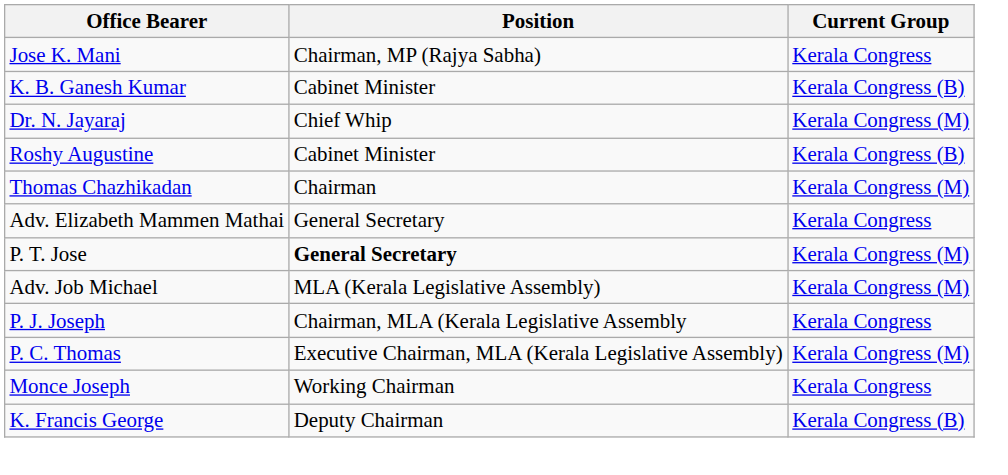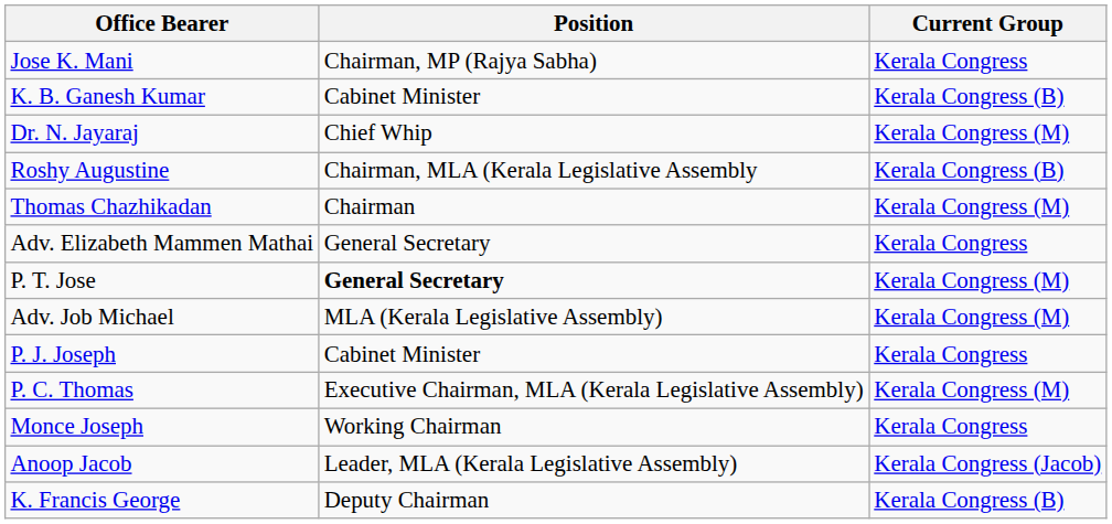Roshy Augustine | Position: Cabinet Minister -> Chairman, MLA (Kerala Legislative Assembly
P. J. Joseph | Position: Chairman, MLA (Kerala Legislative Assembly -> Cabinet Minister
+ row: Anoop Jacob | Leader, MLA (Kerala Legislative Assembly) | Kerala Congress (Jacob)
